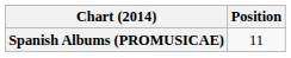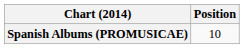Spanish Albums (PROMUSICAE) | Position: 11 -> 10
